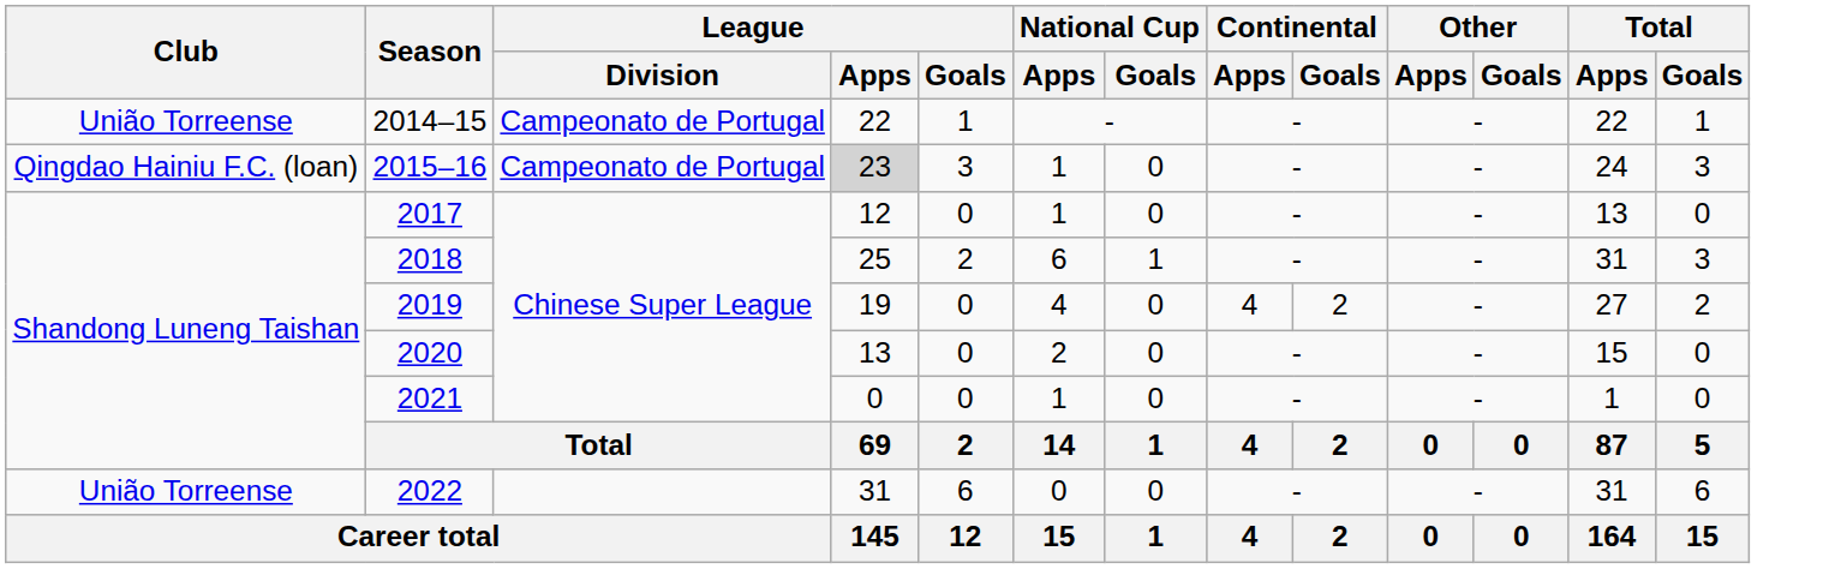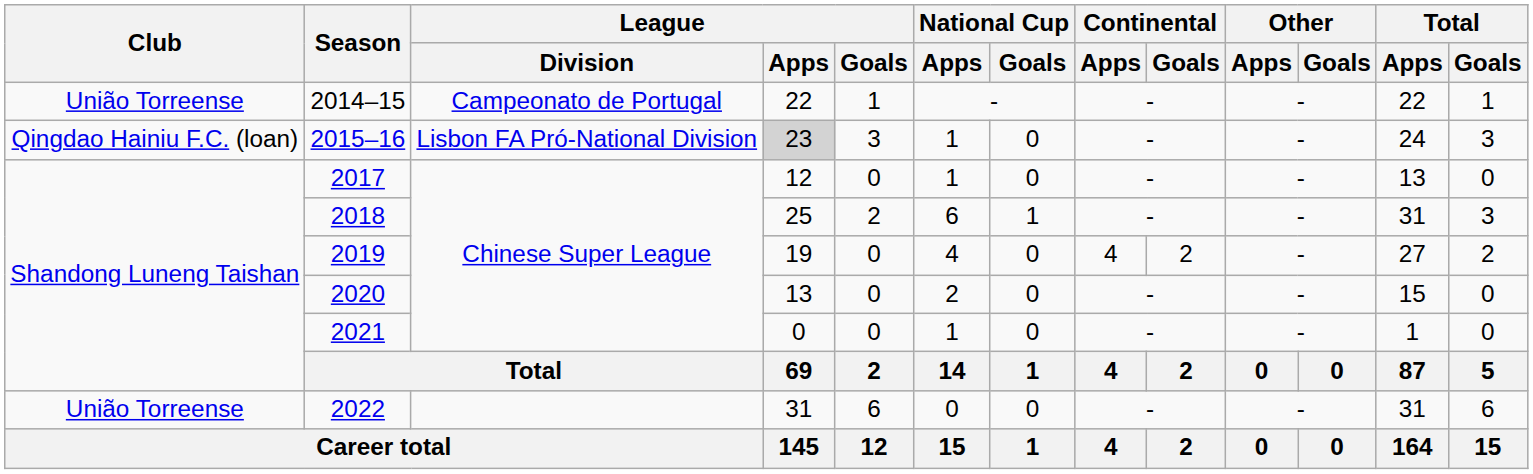2015–16 | League / Division: Campeonato de Portugal -> Lisbon FA Pró-National Division
